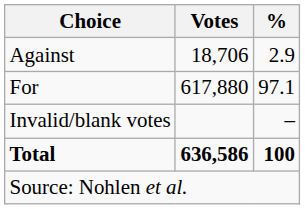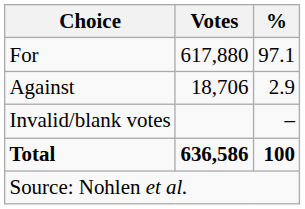rows swapped: For <-> Against
